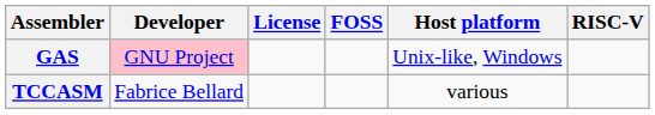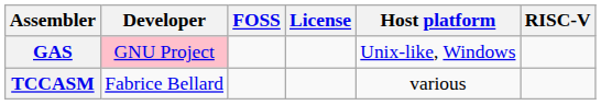columns swapped: FOSS <-> License
